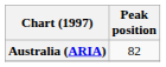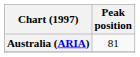Australia (ARIA) | Peak position: 82 -> 81
